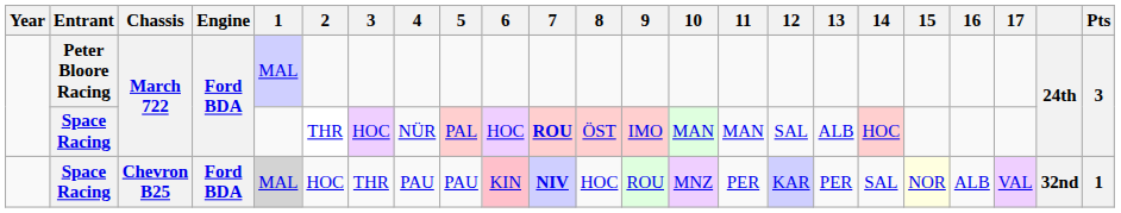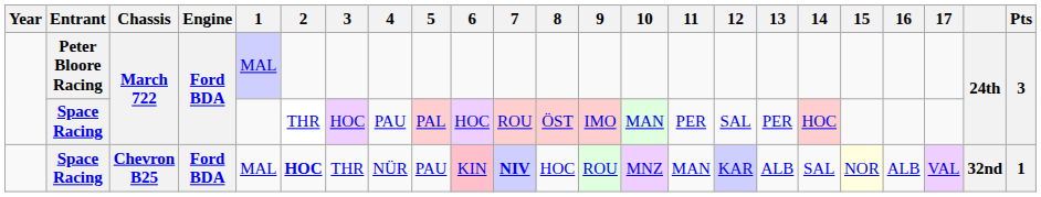Space Racing / March 722 | 4: NÜR -> PAU
Space Racing / March 722 | 7: bold -> normal
Space Racing / March 722 | 11: MAN -> PER
Space Racing / March 722 | 13: ALB -> PER
Space Racing / Chevron B25 | 1: lightgrey background -> no background
Space Racing / Chevron B25 | 2: normal -> bold
Space Racing / Chevron B25 | 4: PAU -> NÜR
Space Racing / Chevron B25 | 11: PER -> MAN
Space Racing / Chevron B25 | 13: PER -> ALB
